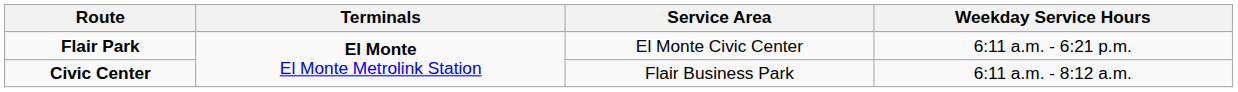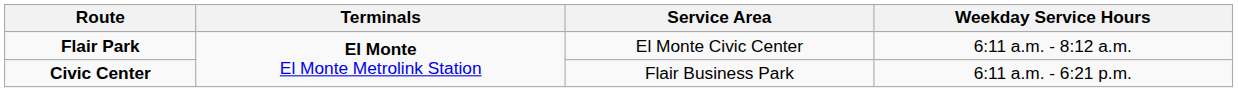Flair Park | Weekday Service Hours: 6:11 a.m. - 6:21 p.m. -> 6:11 a.m. - 8:12 a.m.
Civic Center | Weekday Service Hours: 6:11 a.m. - 8:12 a.m. -> 6:11 a.m. - 6:21 p.m.
